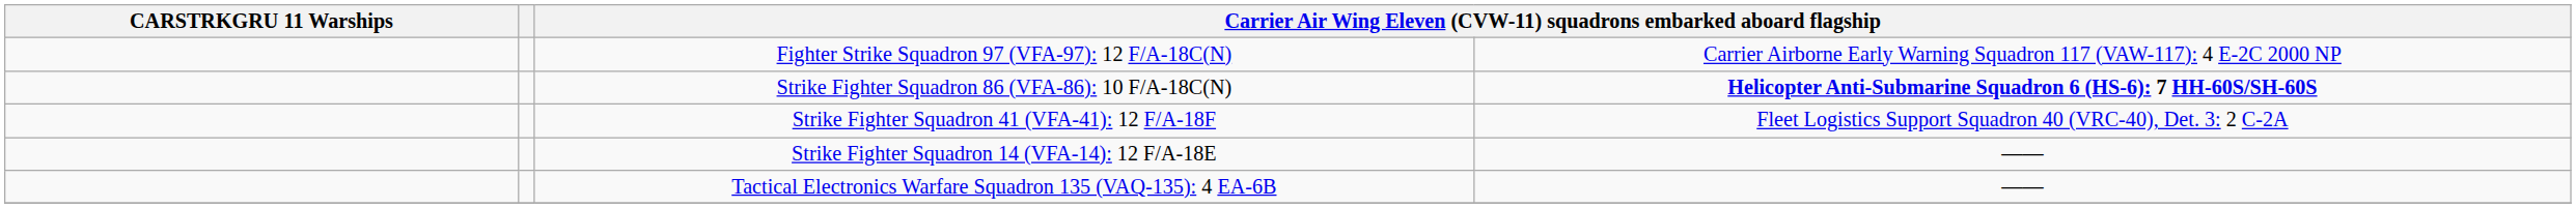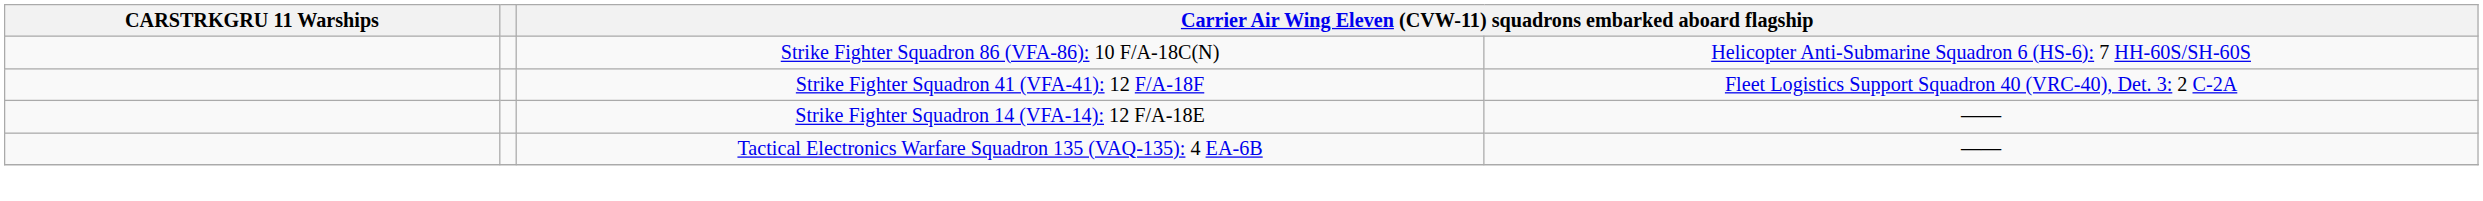- row: Fighter Strike Squadron 97 (VFA-97): 12 F/A-18C(N) | Carrier Airborne Early Warning Squadron 117 (VAW-117): 4 E-2C 2000 NP
Strike Fighter Squadron 86 (VFA-86): 10 F/A-18C(N) | column 4: bold -> normal
